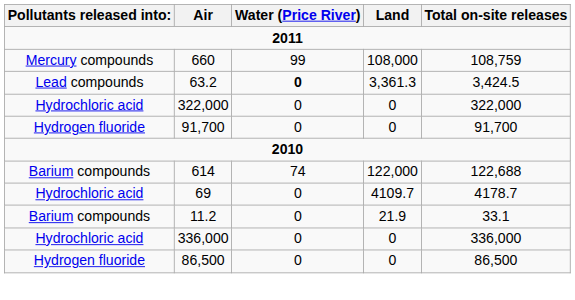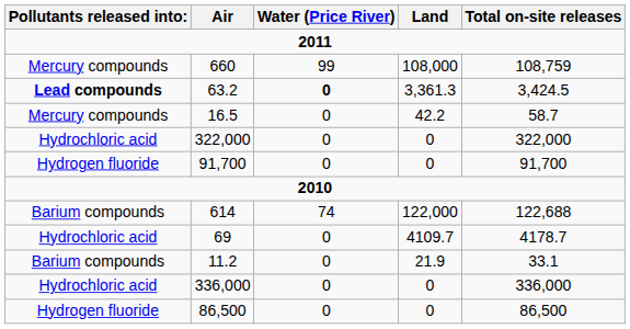63.2 | Pollutants released into:: normal -> bold
+ row: Mercury compounds | 16.5 | 0 | 42.2 | 58.7
